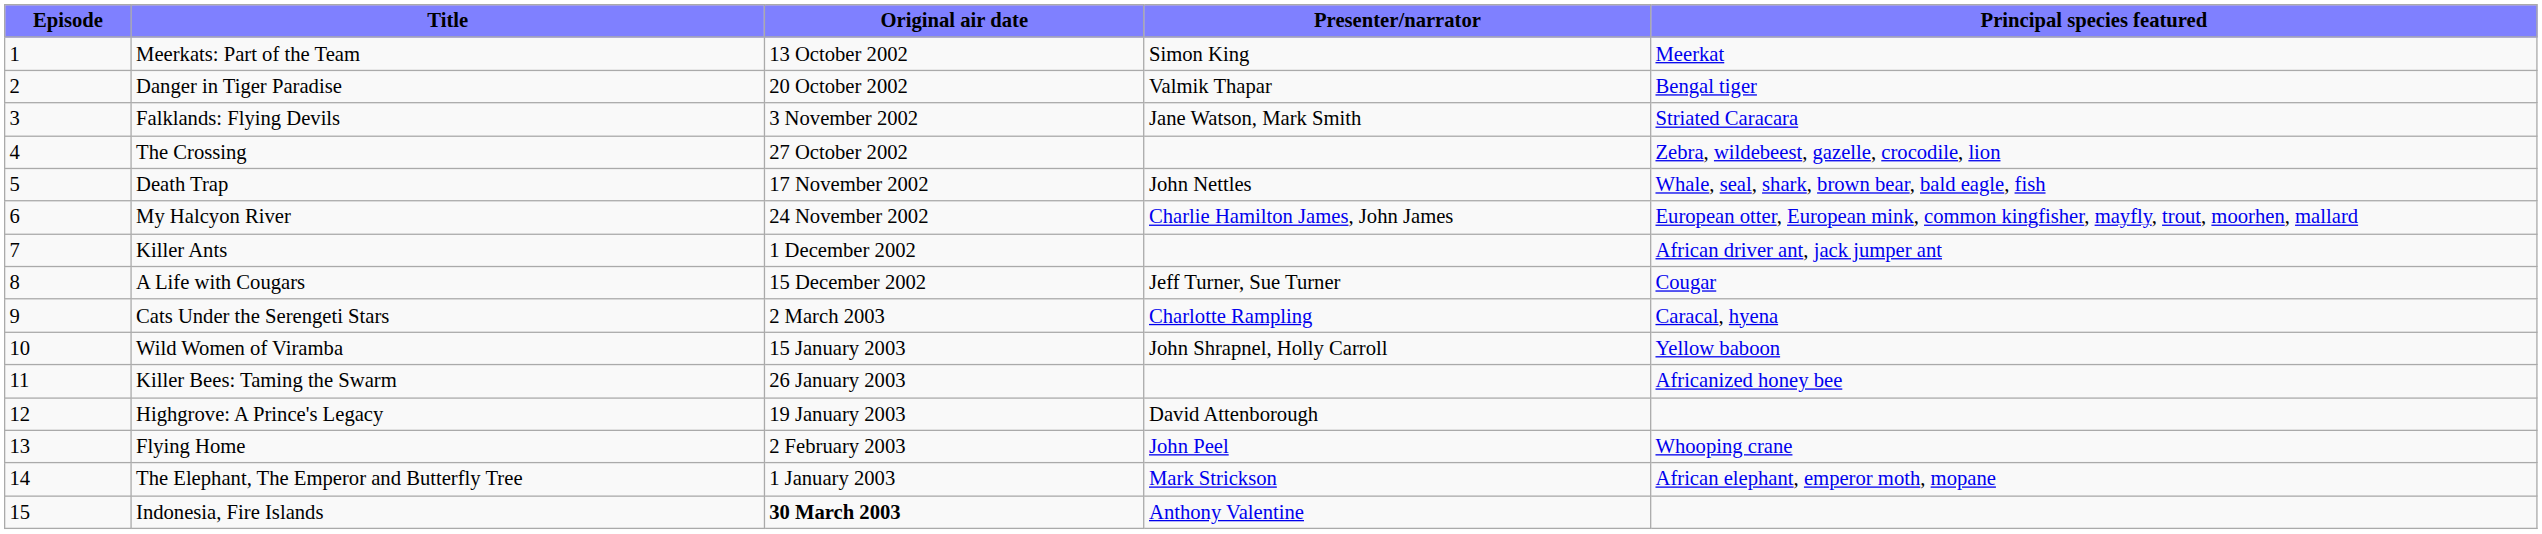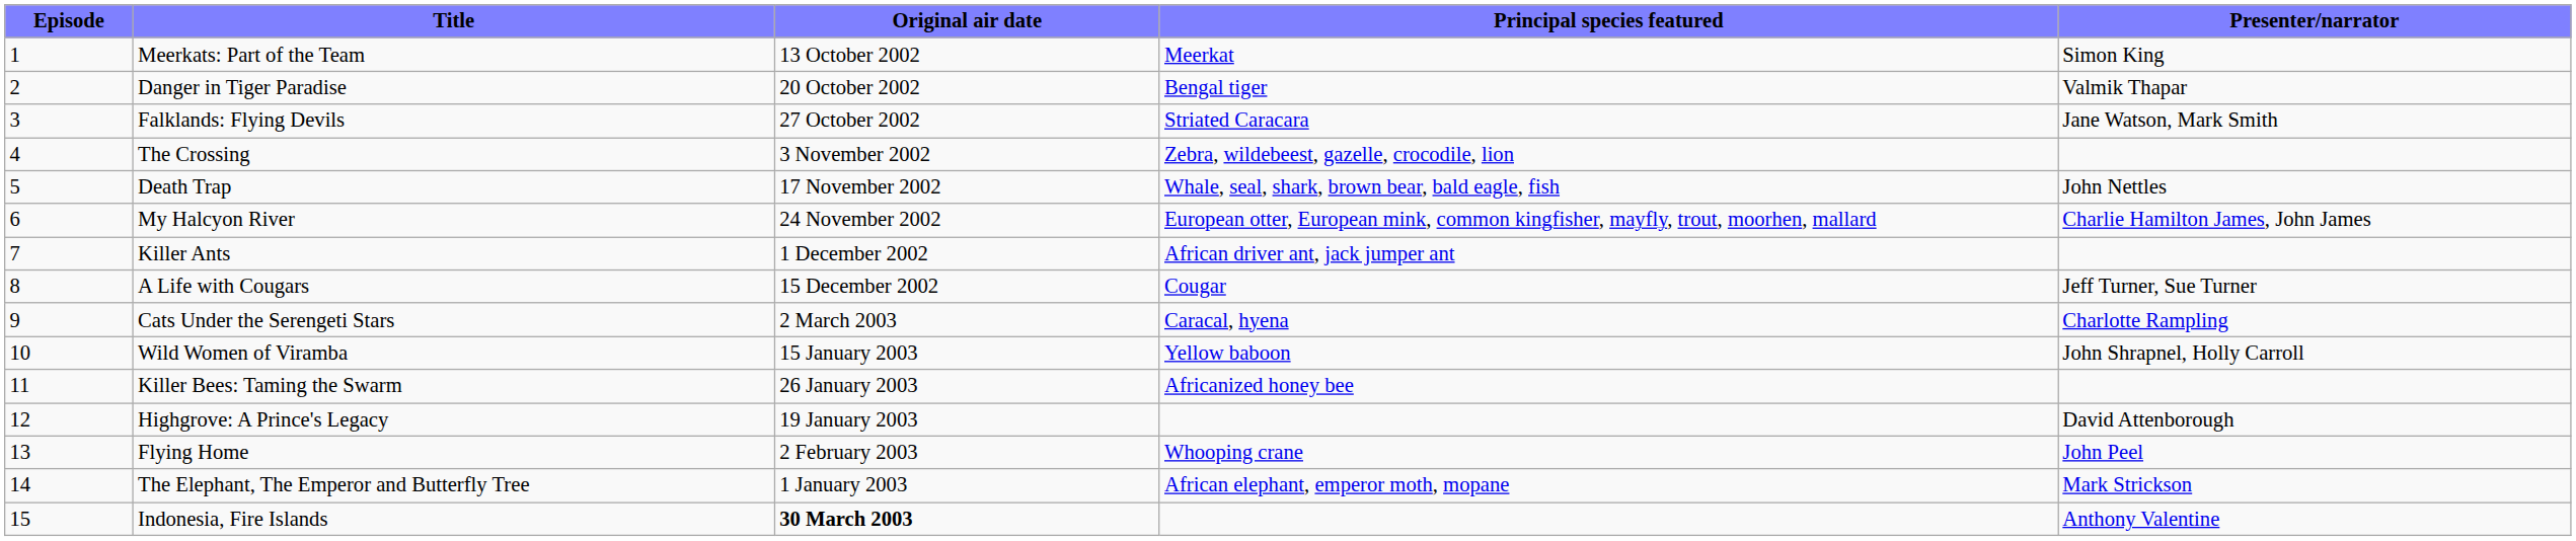columns swapped: Presenter/narrator <-> Principal species featured
Falklands: Flying Devils | Original air date: 3 November 2002 -> 27 October 2002
The Crossing | Original air date: 27 October 2002 -> 3 November 2002
